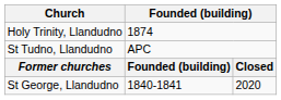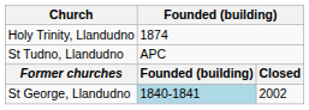St George, Llandudno | column 2: no background -> lightblue background
St George, Llandudno | column 3: 2020 -> 2002
